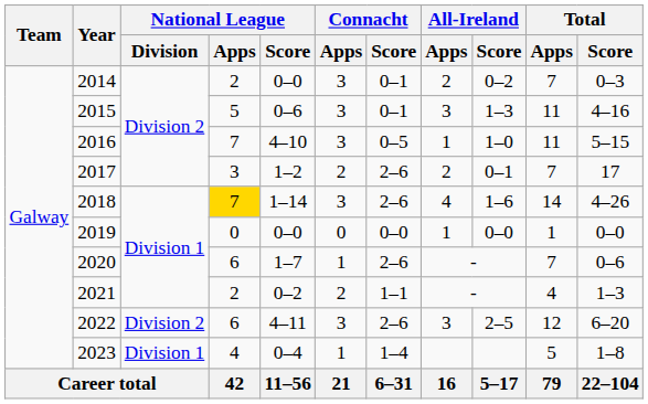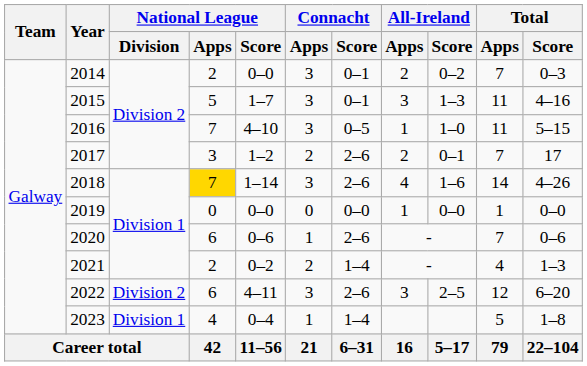2015 | National League / Score: 0–6 -> 1–7
2020 | National League / Score: 1–7 -> 0–6
2021 | Connacht / Score: 1–1 -> 1–4
